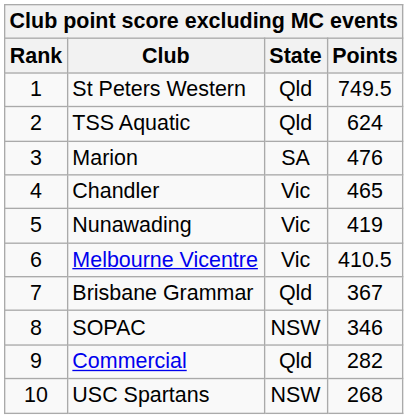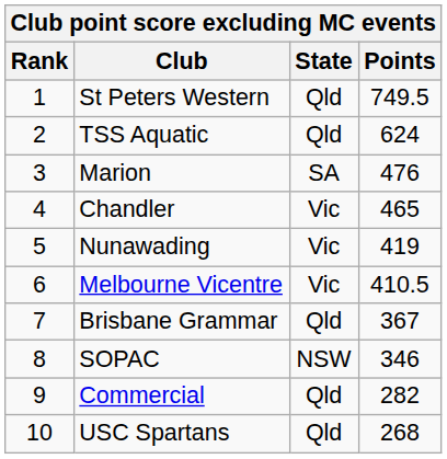USC Spartans | State: NSW -> Qld
